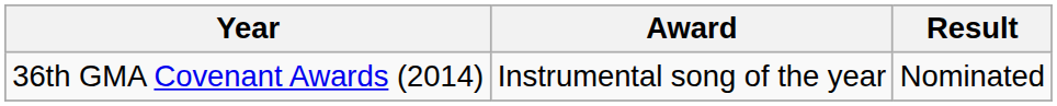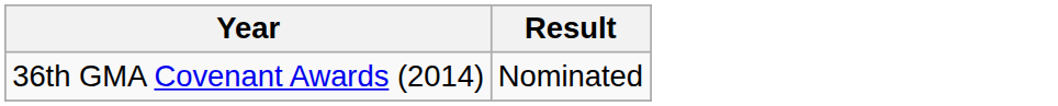- column: Award | Instrumental song of the year
